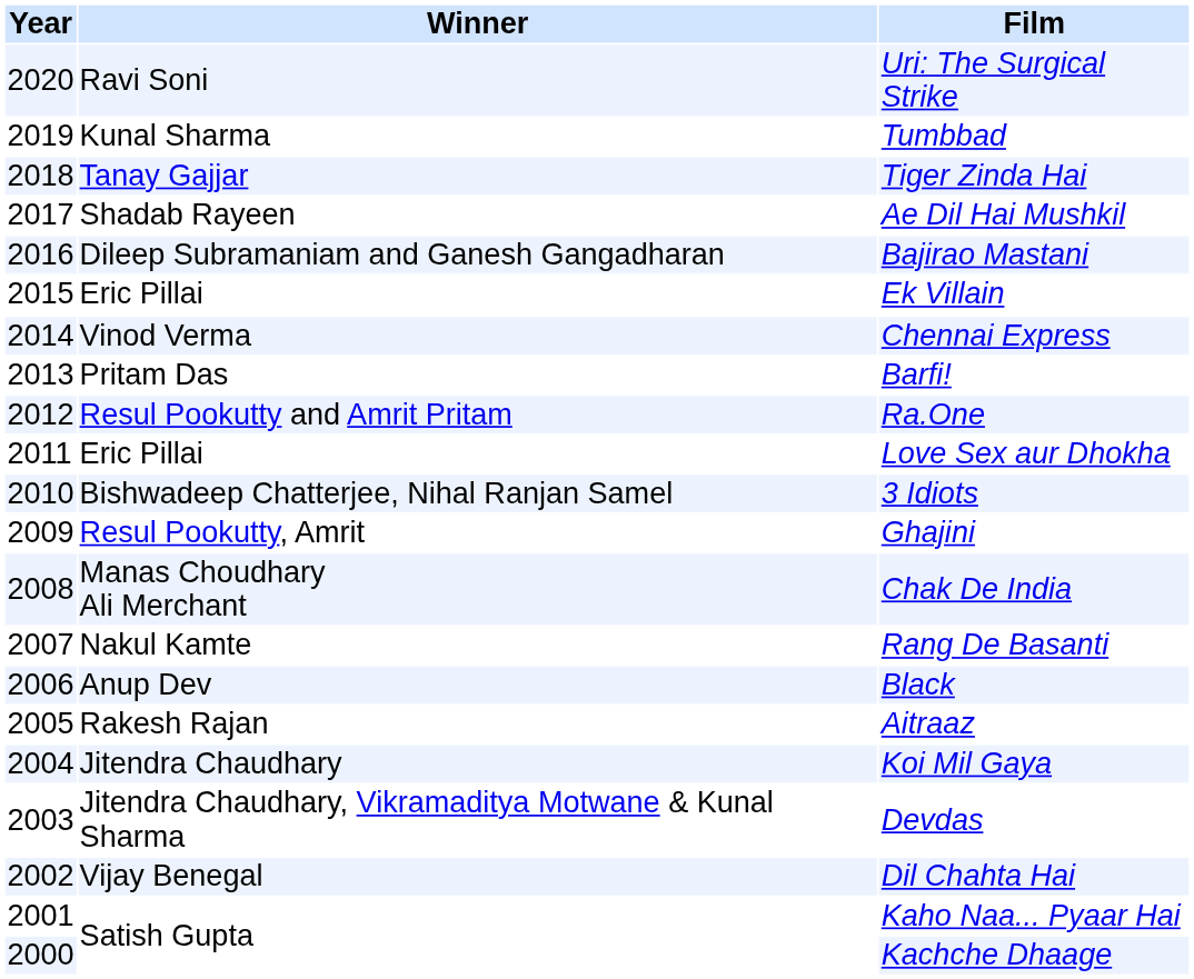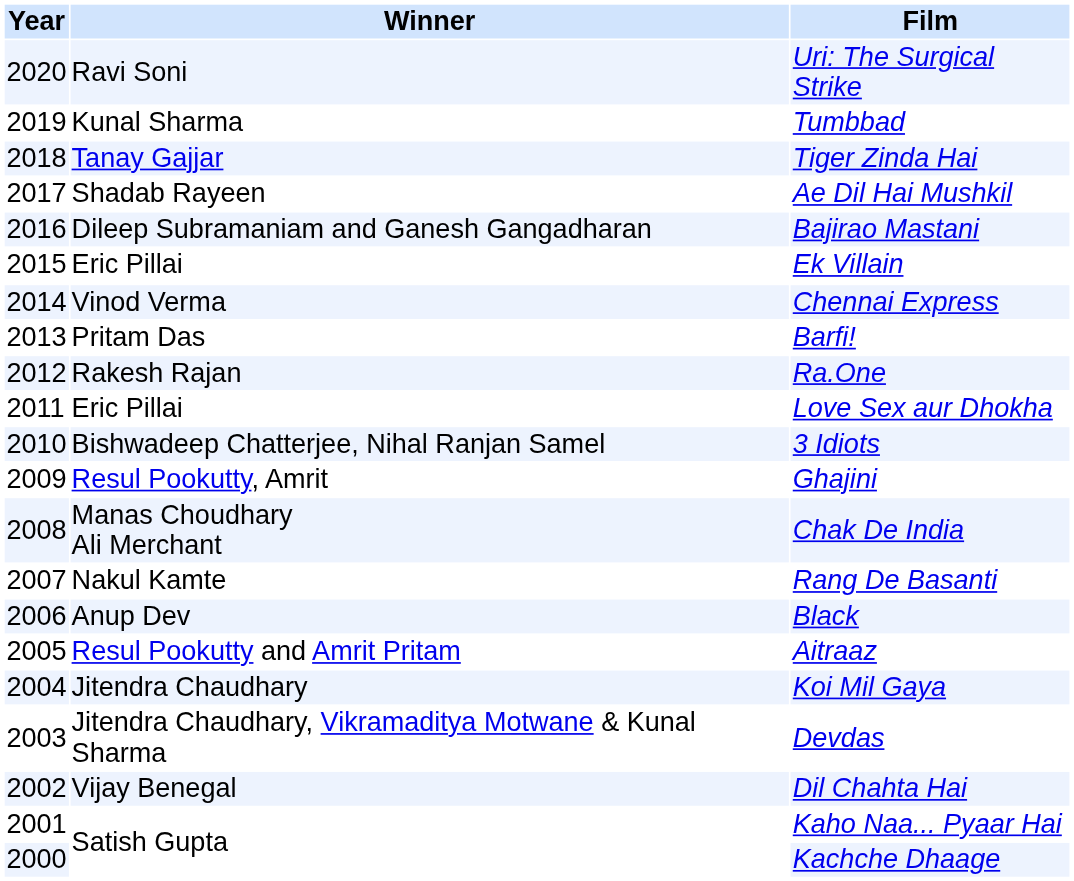Ra.One | Winner: Resul Pookutty and Amrit Pritam -> Rakesh Rajan
Aitraaz | Winner: Rakesh Rajan -> Resul Pookutty and Amrit Pritam
